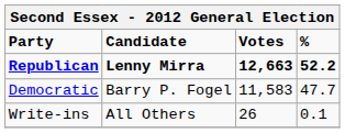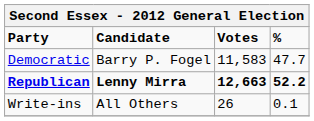rows swapped: Republican <-> Democratic
